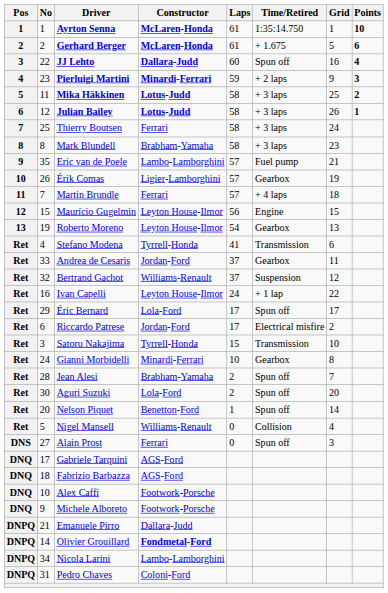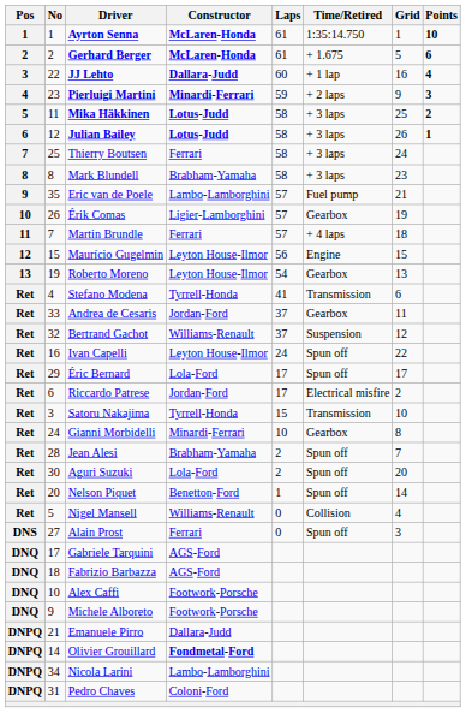JJ Lehto | Time/Retired: Spun off -> + 1 lap
Ivan Capelli | Time/Retired: + 1 lap -> Spun off
